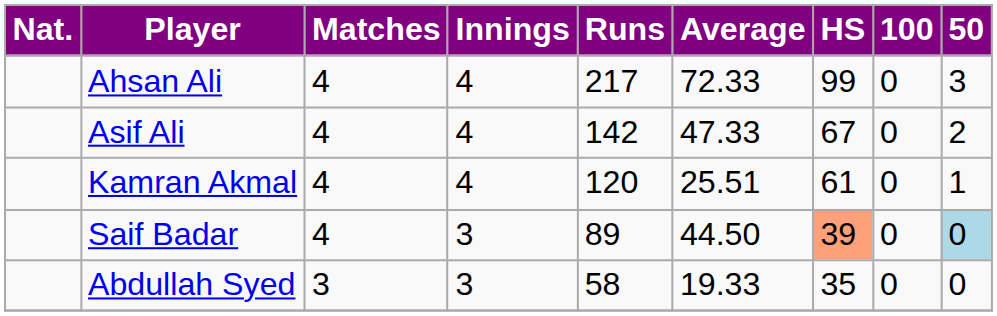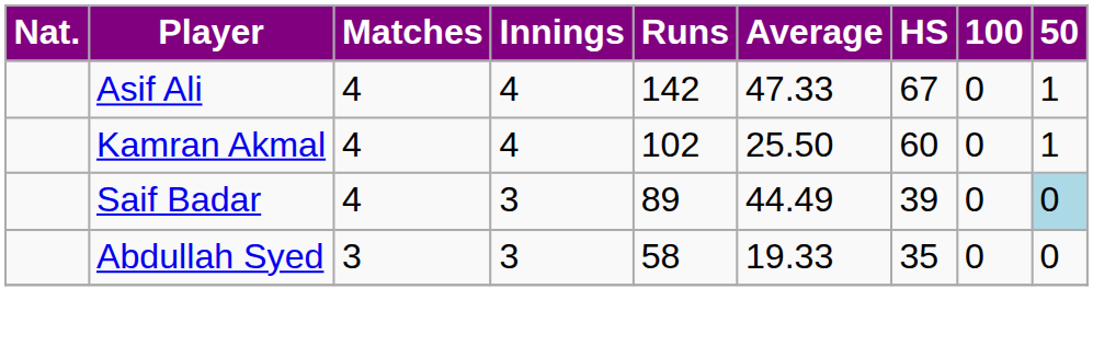- row: Ahsan Ali | 4 | 4 | 217 | 72.33 | 99 | 0 | 3
Asif Ali | 50: 2 -> 1
Kamran Akmal | Runs: 120 -> 102
Kamran Akmal | Average: 25.51 -> 25.50
Kamran Akmal | HS: 61 -> 60
Saif Badar | Average: 44.50 -> 44.49
Saif Badar | HS: lightsalmon background -> no background
